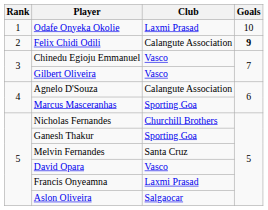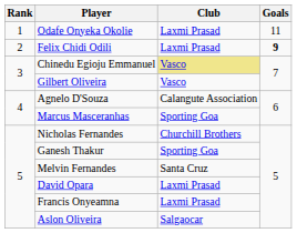Odafe Onyeka Okolie | Goals: 10 -> 11
Felix Chidi Odili | Club: Calangute Association -> Laxmi Prasad
Chinedu Egioju Emmanuel | Club: no background -> khaki background
David Opara | Club: Vasco -> Laxmi Prasad
